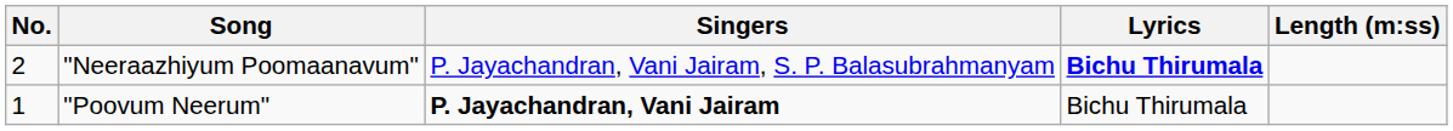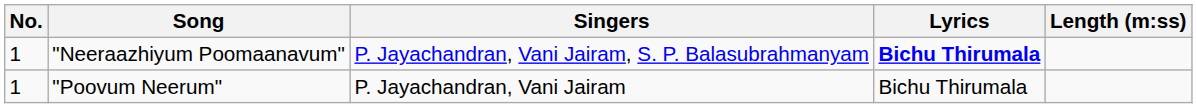"Neeraazhiyum Poomaanavum" | No.: 2 -> 1
"Poovum Neerum" | Singers: bold -> normal
